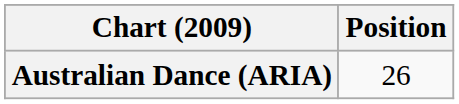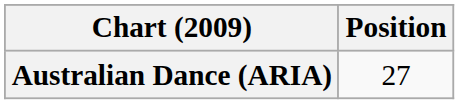Australian Dance (ARIA) | Position: 26 -> 27
